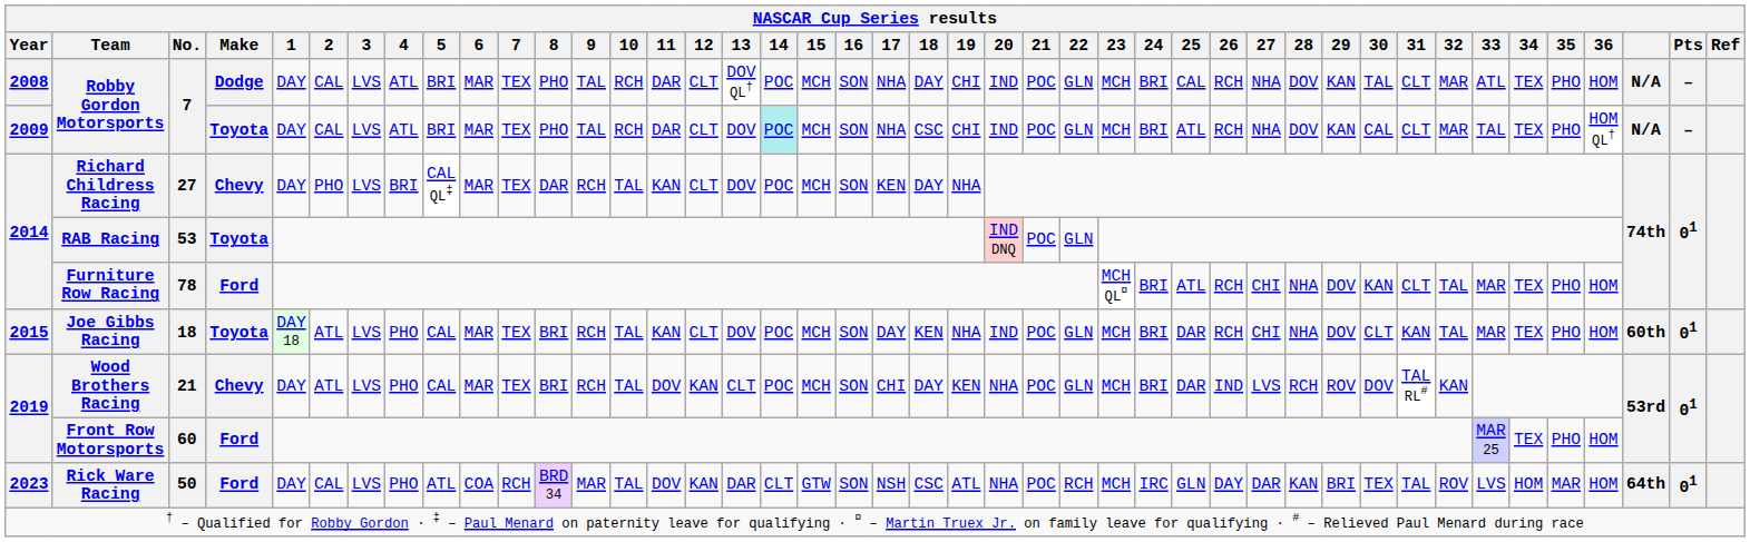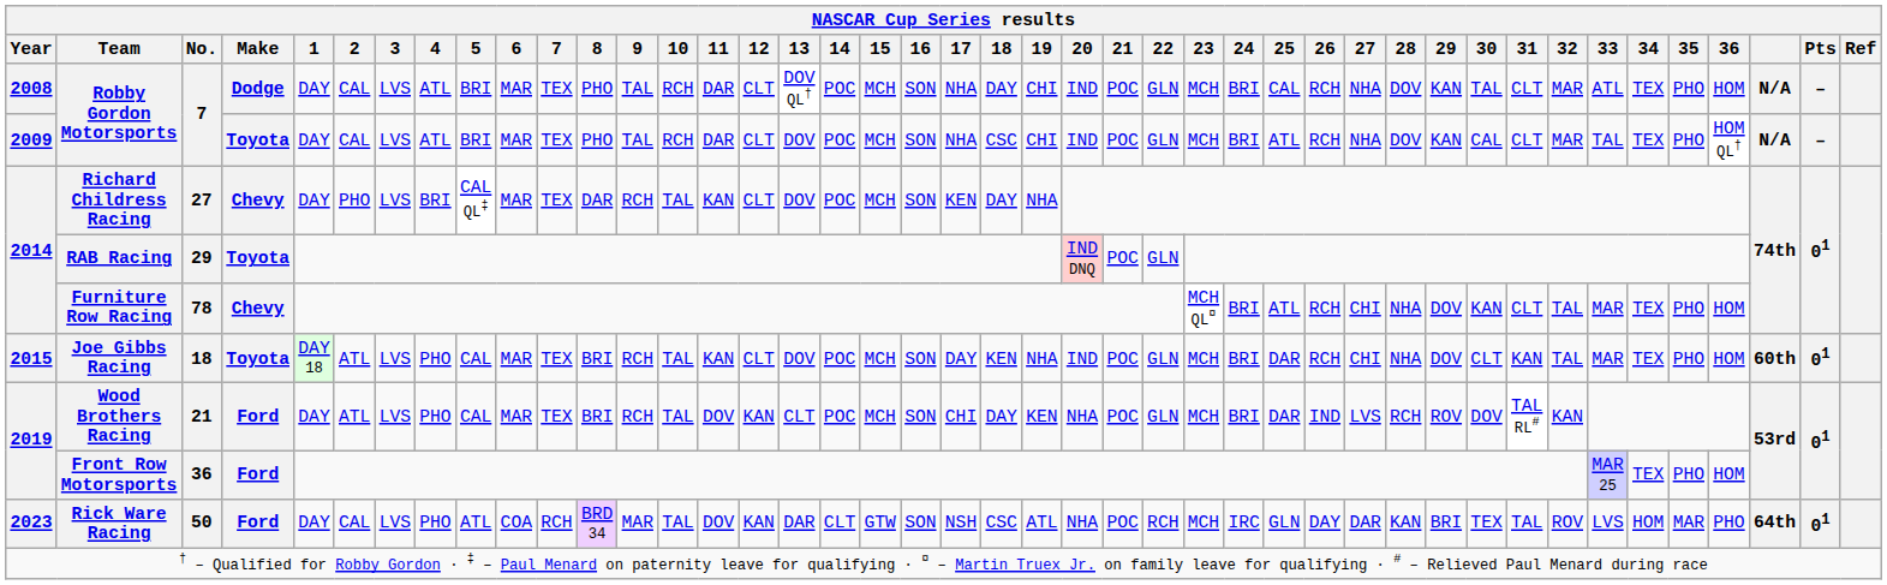2009 / Robby Gordon Motorsports | 14: paleturquoise background -> no background
RAB Racing | No.: 53 -> 29
Furniture Row Racing | Make: Ford -> Chevy
Wood Brothers Racing | Make: Chevy -> Ford
Front Row Motorsports | No.: 60 -> 36
Rick Ware Racing | 36: HOM -> PHO
